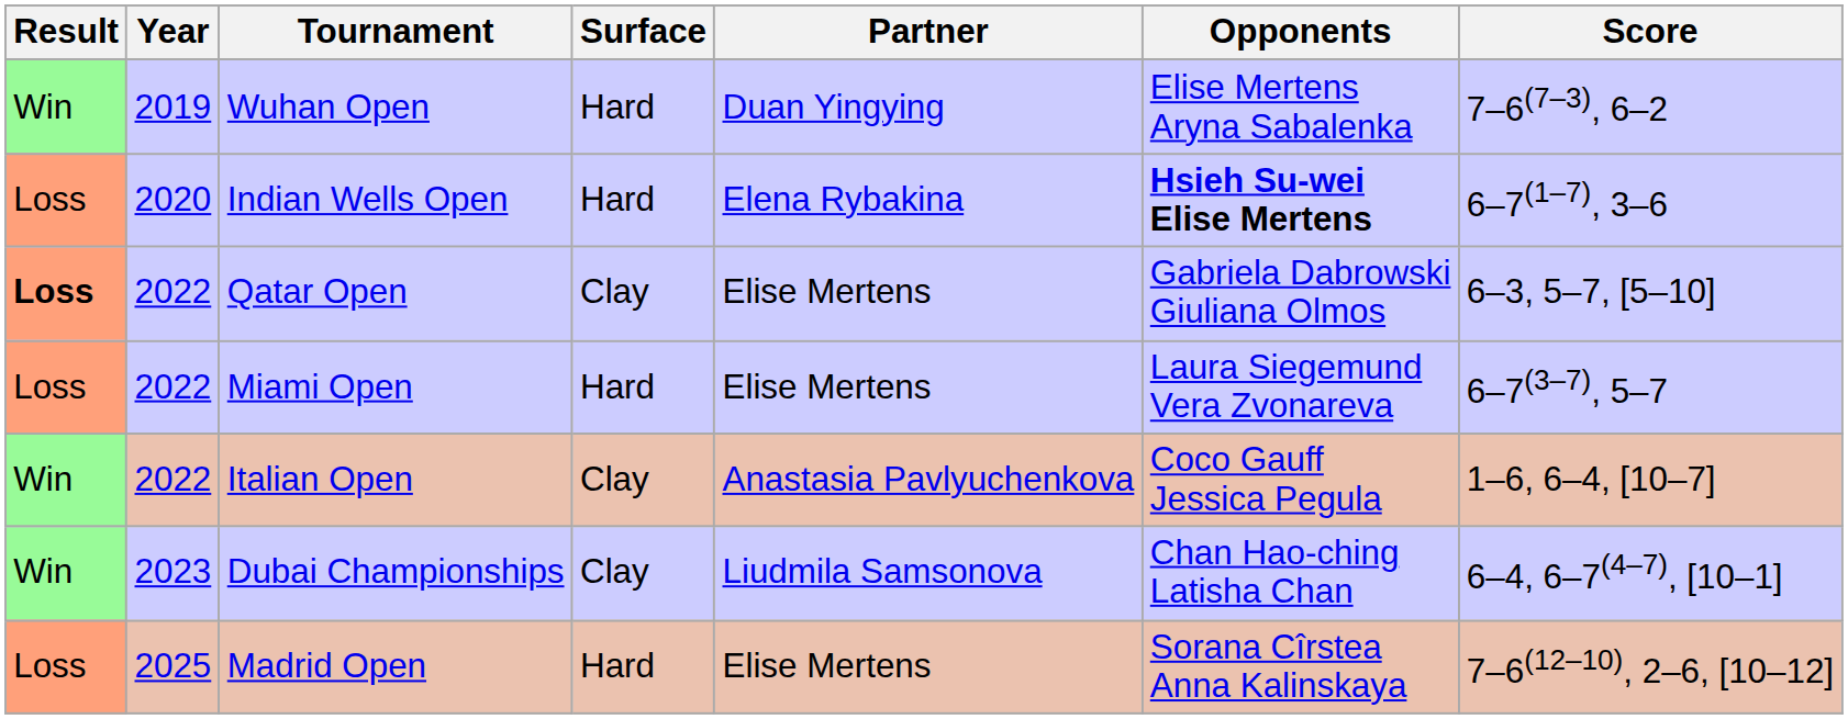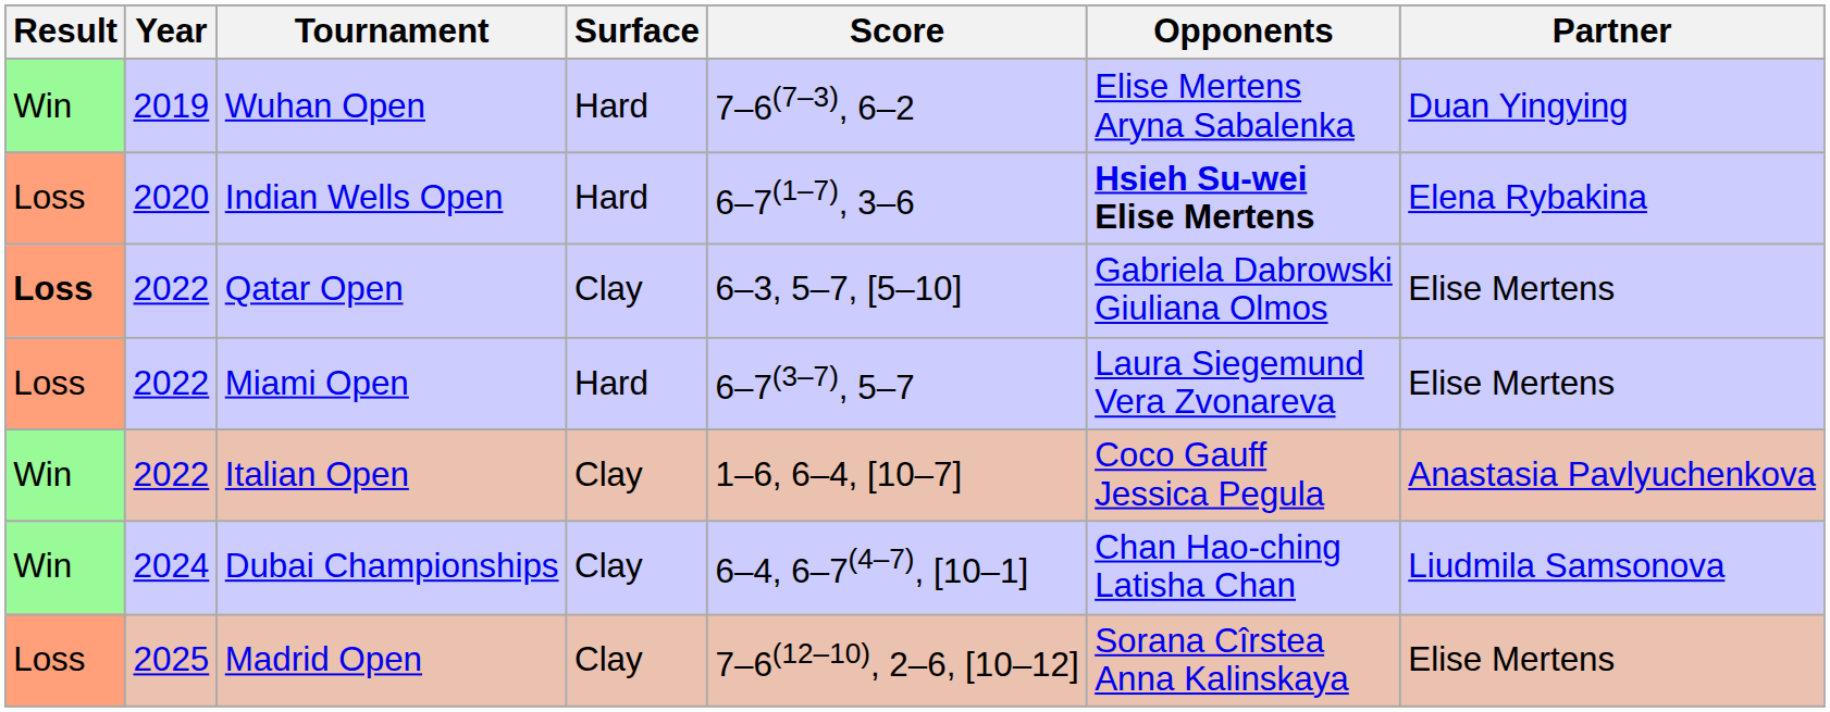columns swapped: Partner <-> Score
Dubai Championships | Year: 2023 -> 2024
Madrid Open | Surface: Hard -> Clay
